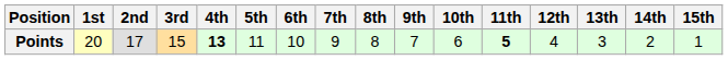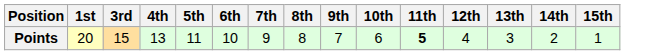- column: 2nd | 17
Points | 4th: bold -> normal
